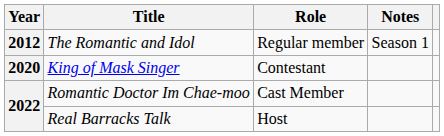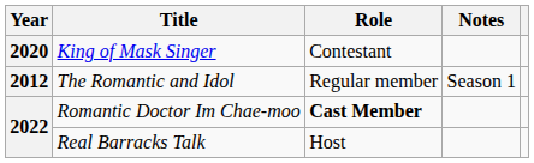rows swapped: The Romantic and Idol <-> King of Mask Singer
Romantic Doctor Im Chae-moo | Role: normal -> bold
